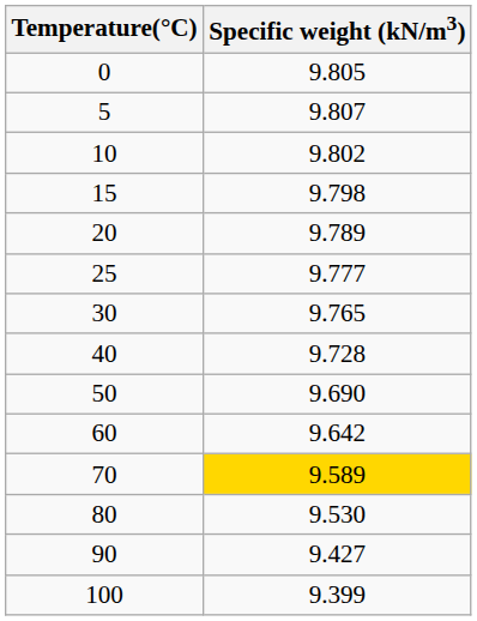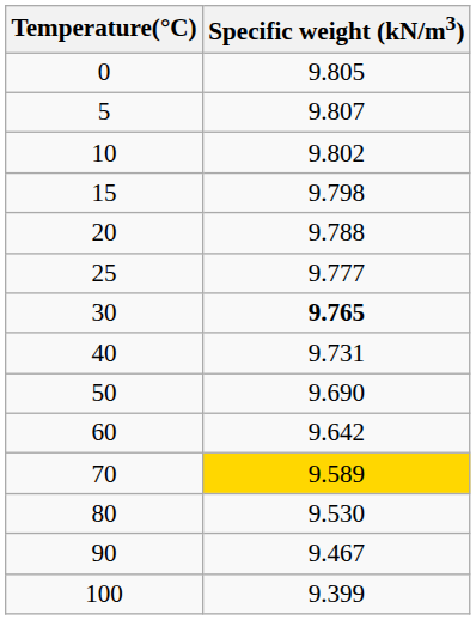20 | Specific weight (kN/m3): 9.789 -> 9.788
30 | Specific weight (kN/m3): normal -> bold
40 | Specific weight (kN/m3): 9.728 -> 9.731
90 | Specific weight (kN/m3): 9.427 -> 9.467
